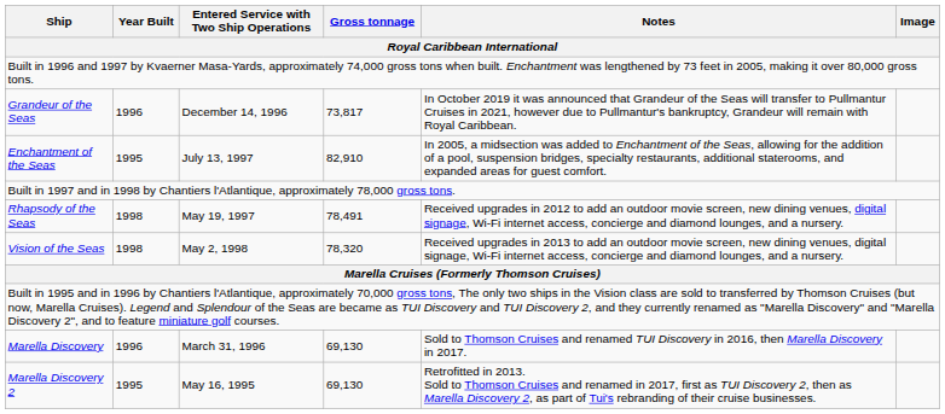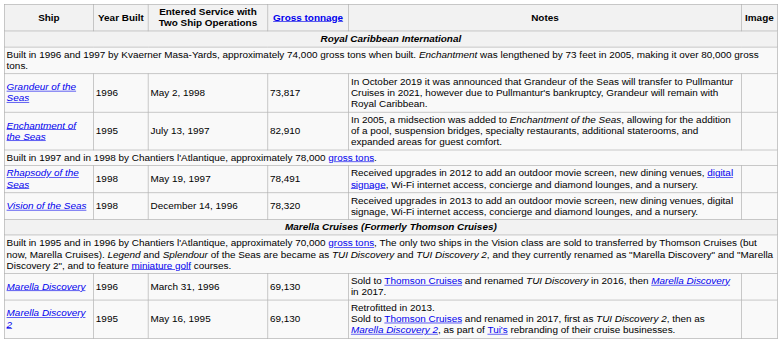Grandeur of the Seas | Entered Service with Two Ship Operations: December 14, 1996 -> May 2, 1998
Vision of the Seas | Entered Service with Two Ship Operations: May 2, 1998 -> December 14, 1996
